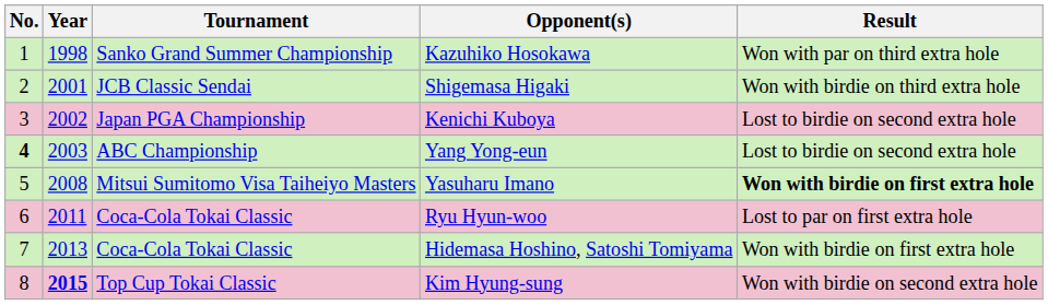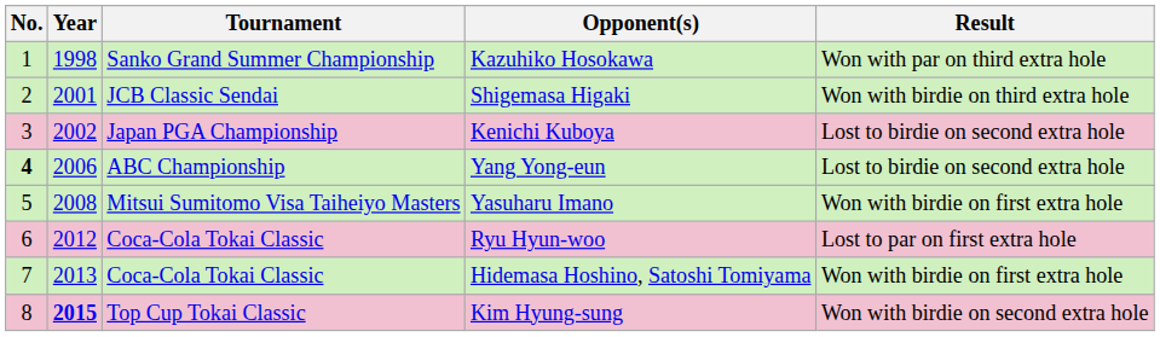Yang Yong-eun | Year: 2003 -> 2006
Yasuharu Imano | Result: bold -> normal
Ryu Hyun-woo | Year: 2011 -> 2012
